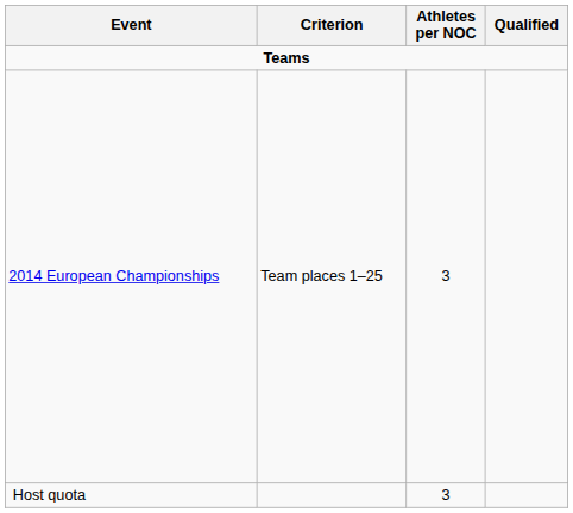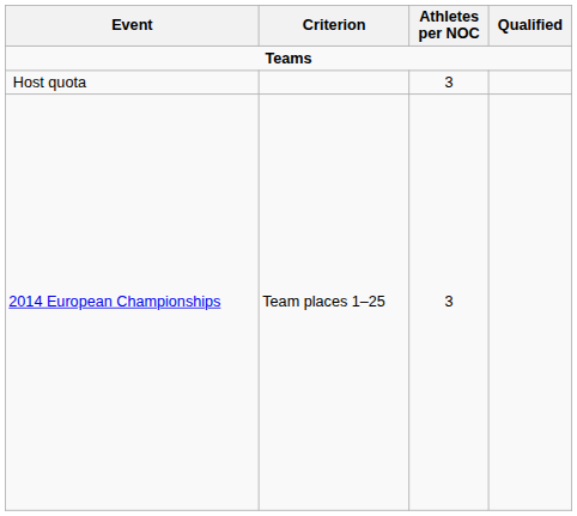rows swapped: Host quota <-> 2014 European Championships
